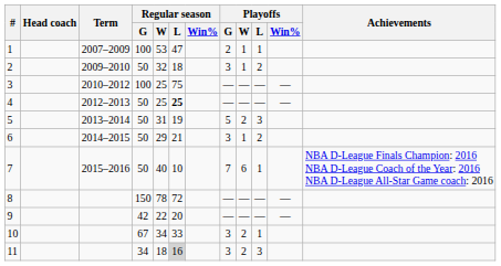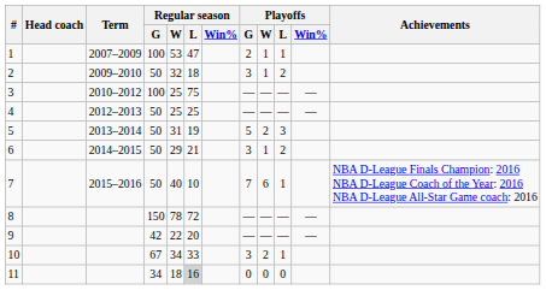4 | Regular season / L: bold -> normal
11 | Playoffs / G: 3 -> 0
11 | Playoffs / W: 2 -> 0
11 | Playoffs / L: 3 -> 0
